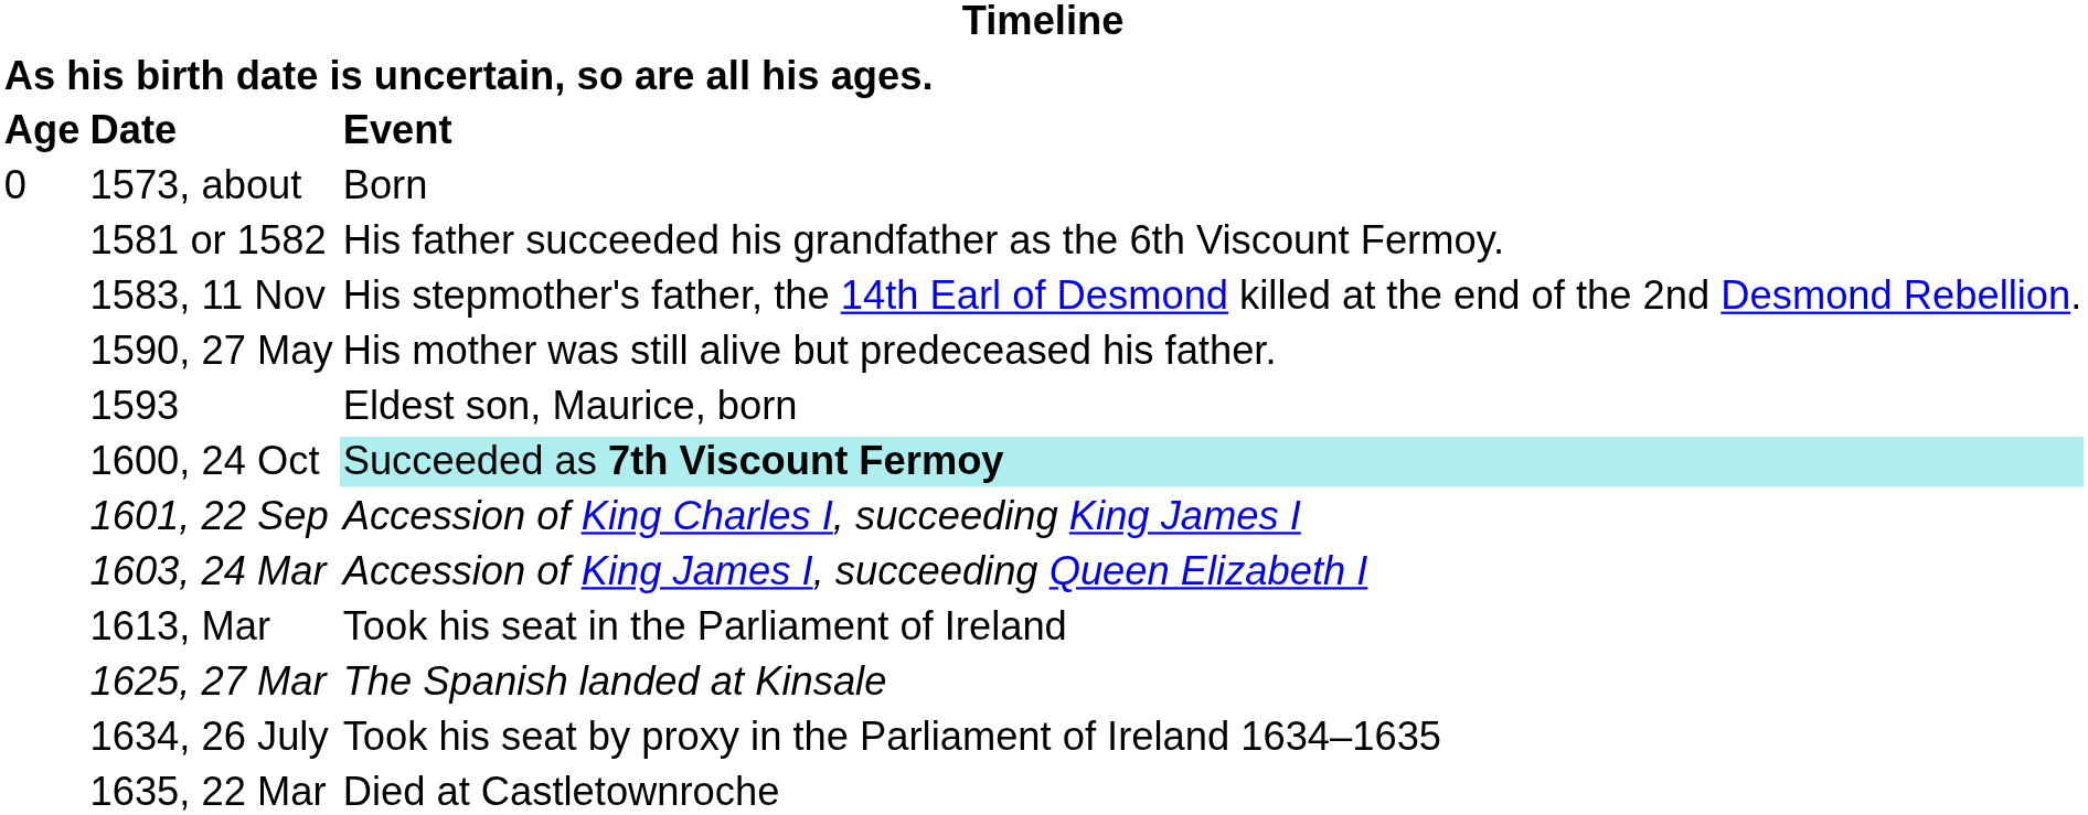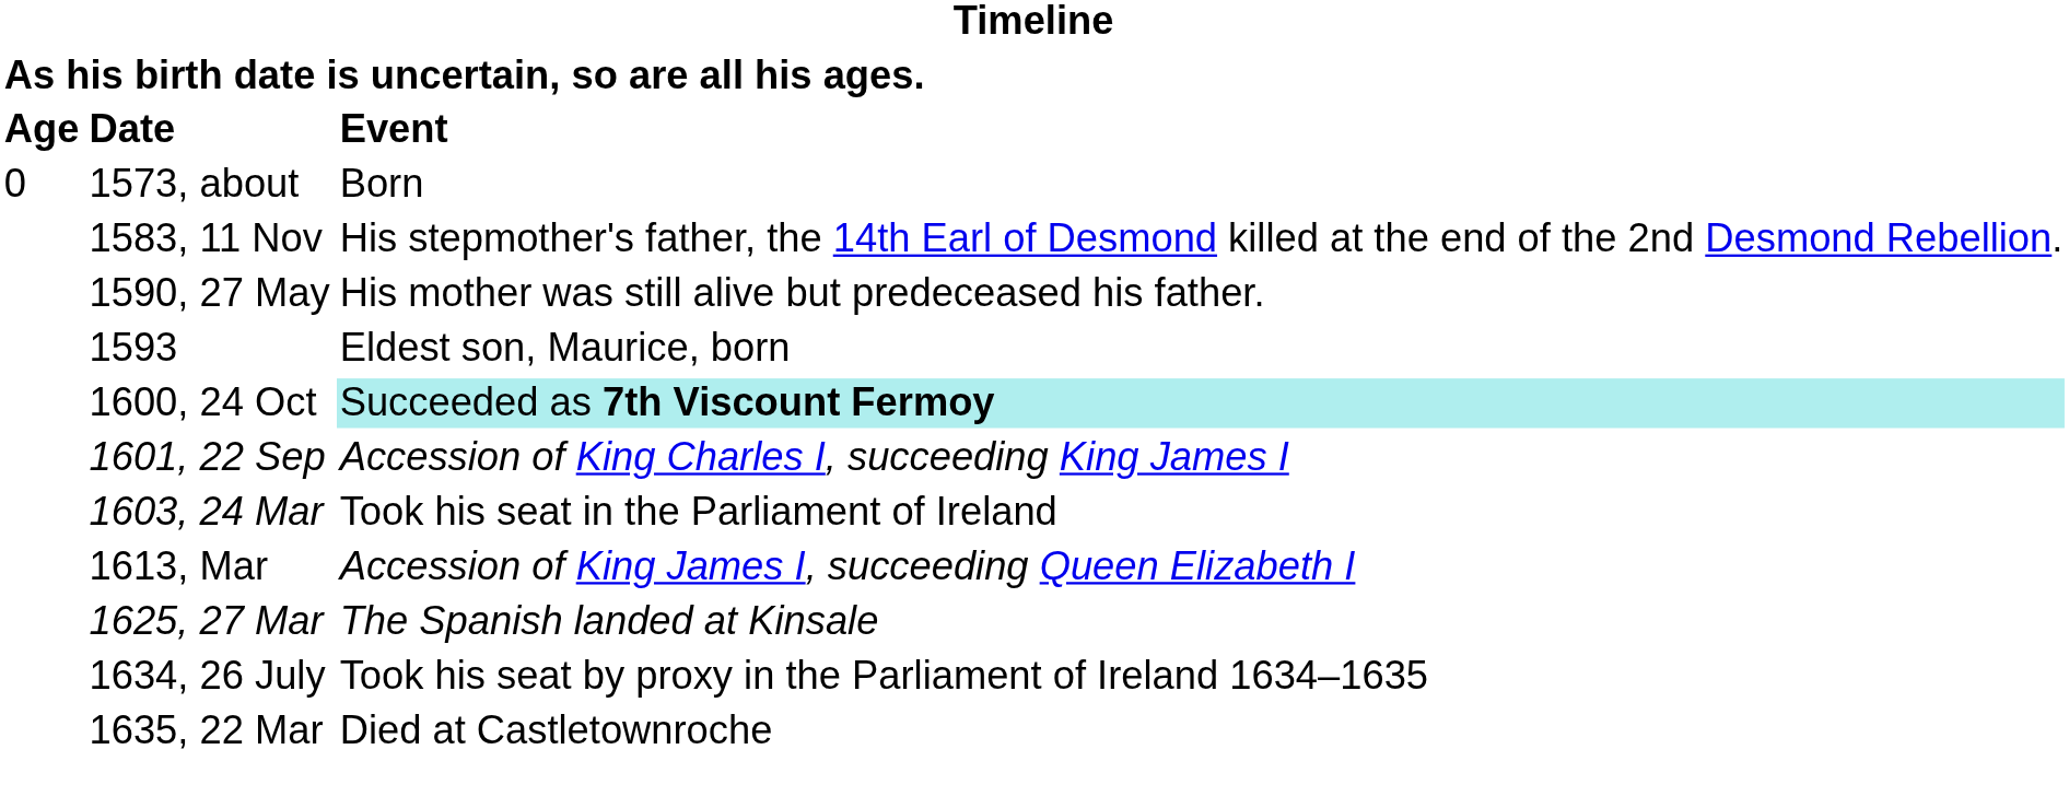- row: 1581 or 1582 | His father succeeded his grandfather as the 6th Viscount Fermoy.
1603, 24 Mar | Event: Accession of King James I, succeeding Queen Elizabeth I -> Took his seat in the Parliament of Ireland
1613, Mar | Event: Took his seat in the Parliament of Ireland -> Accession of King James I, succeeding Queen Elizabeth I
